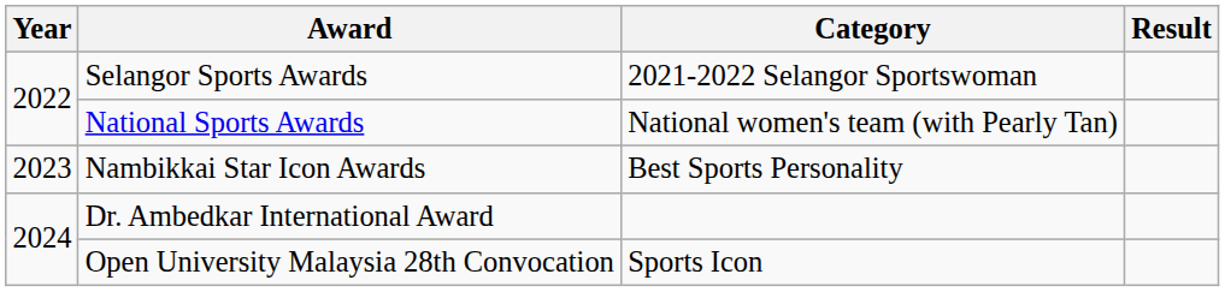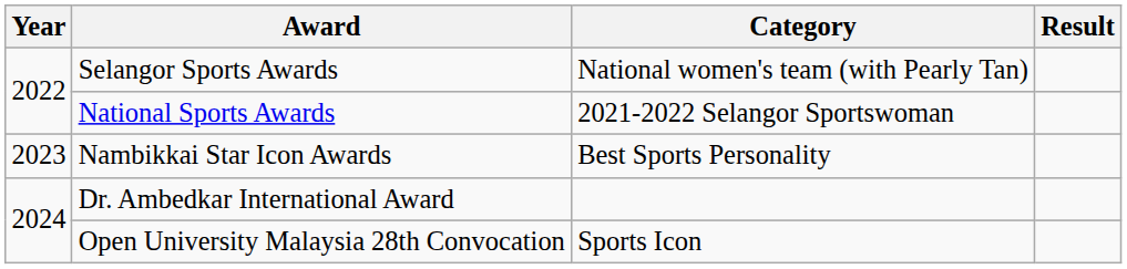Selangor Sports Awards | Category: 2021-2022 Selangor Sportswoman -> National women's team (with Pearly Tan)
National Sports Awards | Category: National women's team (with Pearly Tan) -> 2021-2022 Selangor Sportswoman
